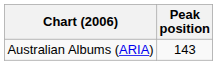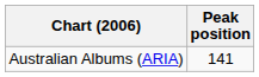Australian Albums (ARIA) | Peak position: 143 -> 141
